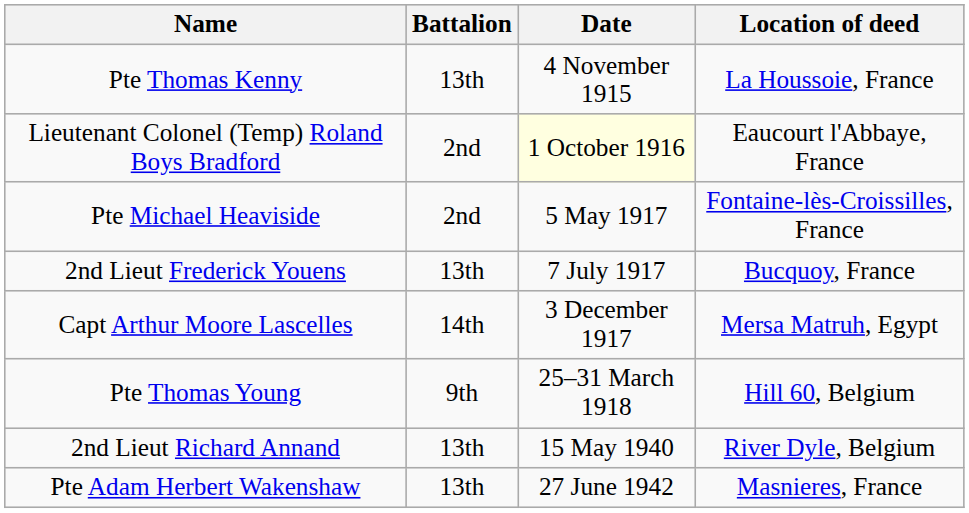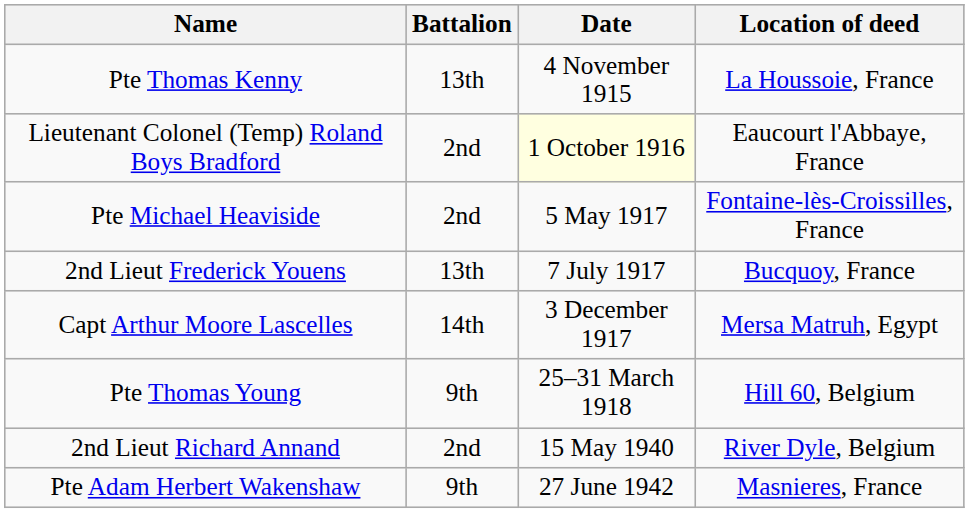2nd Lieut Richard Annand | Battalion: 13th -> 2nd
Pte Adam Herbert Wakenshaw | Battalion: 13th -> 9th
